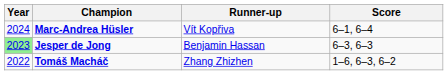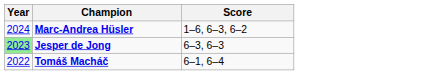- column: Runner-up | Vít Kopřiva | Benjamin Hassan | Zhang Zhizhen
Marc-Andrea Hüsler | Score: 6–1, 6–4 -> 1–6, 6–3, 6–2
Tomáš Macháč | Score: 1–6, 6–3, 6–2 -> 6–1, 6–4
